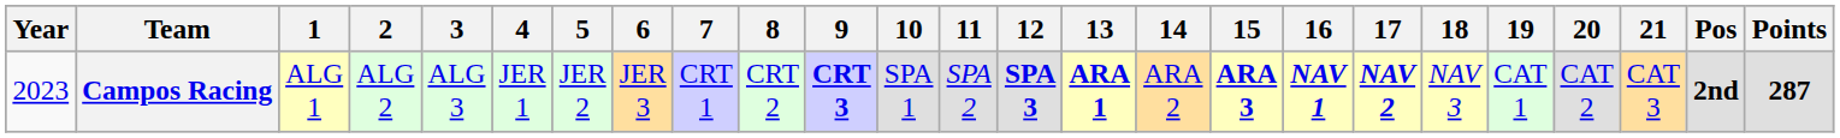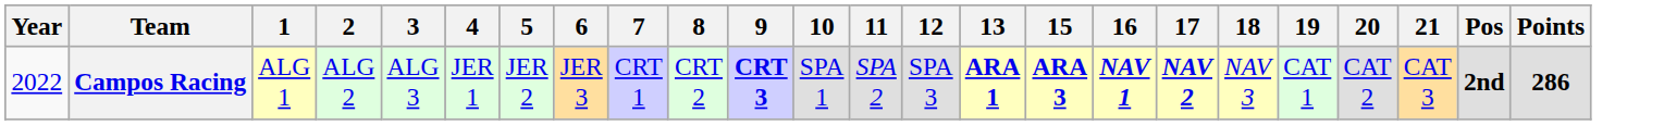- column: 14 | ARA 2
Campos Racing | Year: 2023 -> 2022
Campos Racing | 12: bold -> normal
Campos Racing | Points: 287 -> 286
